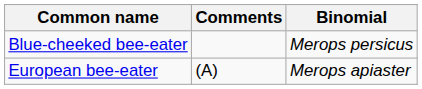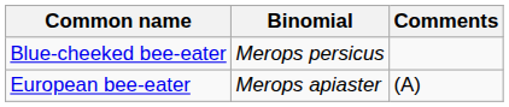columns swapped: Binomial <-> Comments
